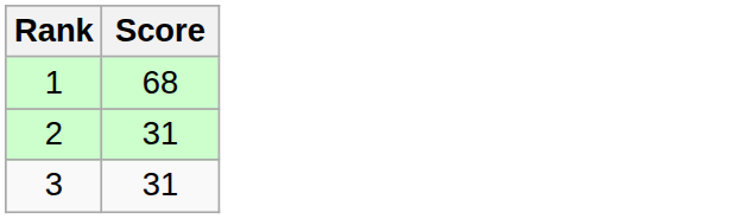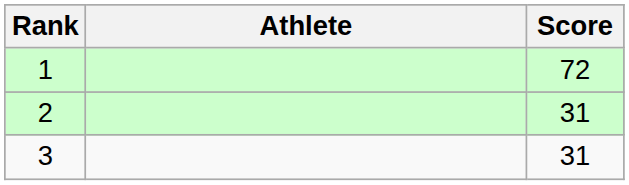+ column: Athlete
1 | Score: 68 -> 72
